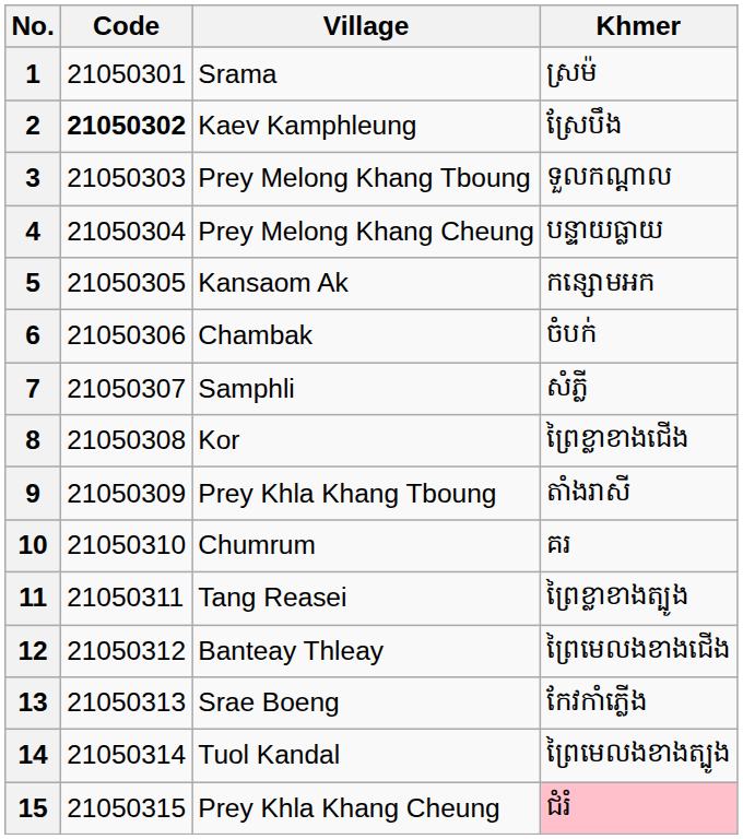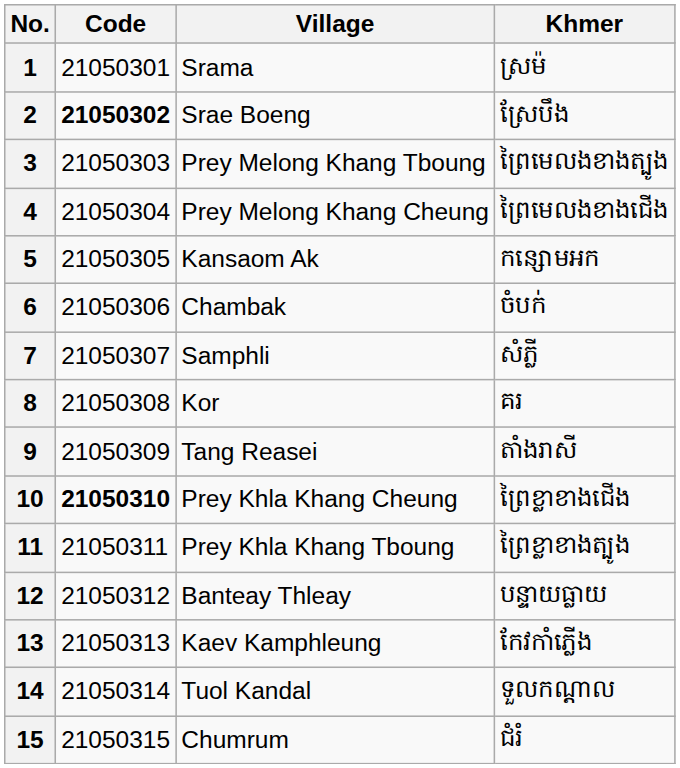2 | Village: Kaev Kamphleung -> Srae Boeng
3 | Khmer: ទួលកណ្ដាល -> ព្រៃមេលងខាងត្បូង
4 | Khmer: បន្ទាយធ្លាយ -> ព្រៃមេលងខាងជើង
8 | Khmer: ព្រៃខ្លាខាងជើង -> គរ
9 | Village: Prey Khla Khang Tboung -> Tang Reasei
10 | Code: normal -> bold
10 | Village: Chumrum -> Prey Khla Khang Cheung
10 | Khmer: គរ -> ព្រៃខ្លាខាងជើង
11 | Village: Tang Reasei -> Prey Khla Khang Tboung
12 | Khmer: ព្រៃមេលងខាងជើង -> បន្ទាយធ្លាយ
13 | Village: Srae Boeng -> Kaev Kamphleung
14 | Khmer: ព្រៃមេលងខាងត្បូង -> ទួលកណ្ដាល
15 | Village: Prey Khla Khang Cheung -> Chumrum
15 | Khmer: pink background -> no background
